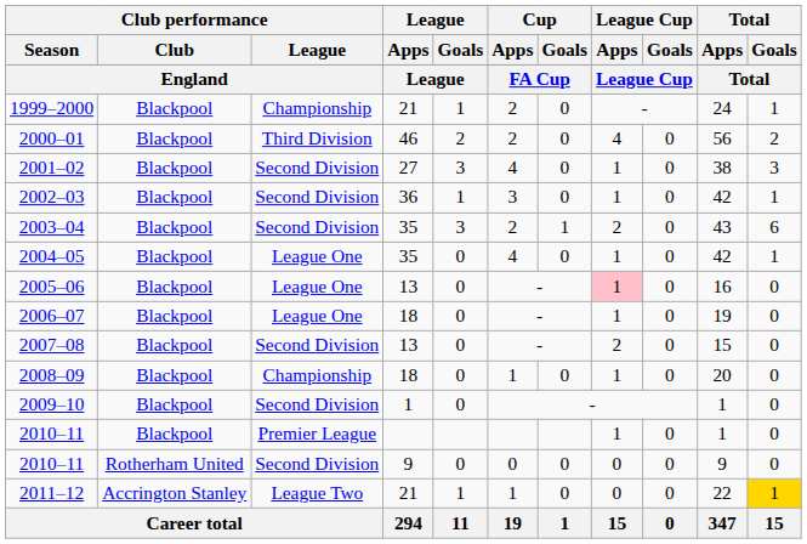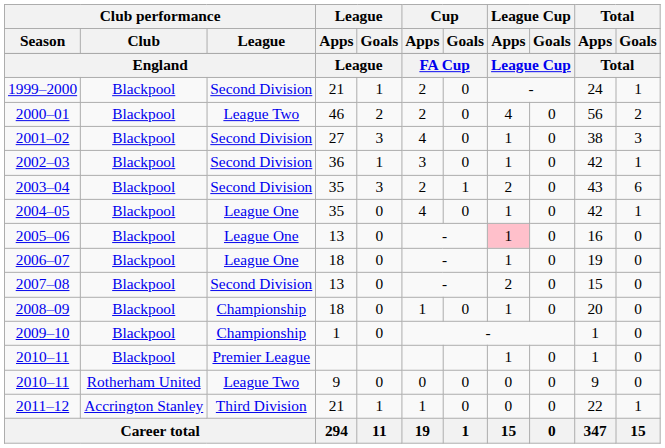1999–2000 | Club performance / League: Championship -> Second Division
2000–01 | Club performance / League: Third Division -> League Two
2009–10 | Club performance / League: Second Division -> Championship
2010–11 / 9 | Club performance / League: Second Division -> League Two
2011–12 | Club performance / League: League Two -> Third Division
2011–12 | Total / Goals: gold background -> no background
